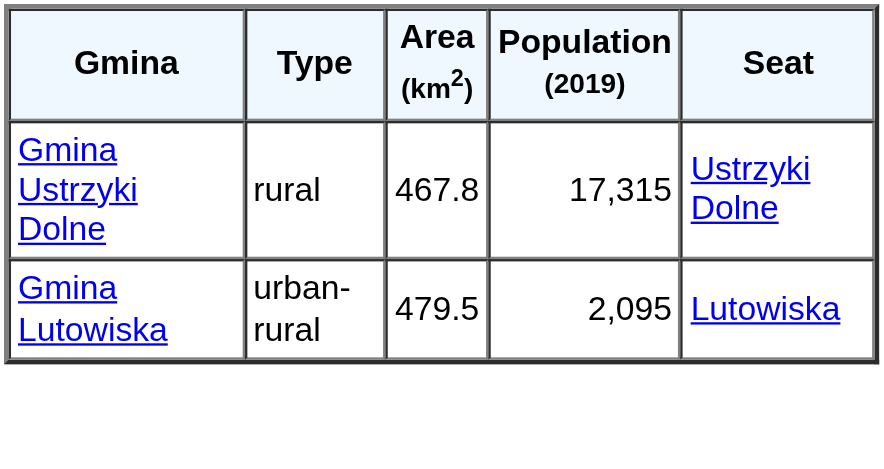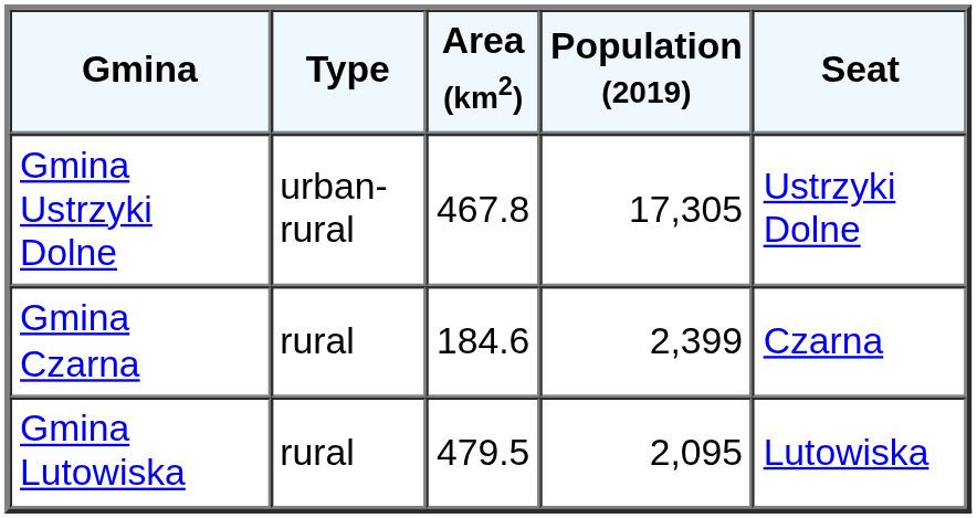Gmina Ustrzyki Dolne | Type: rural -> urban-rural
Gmina Ustrzyki Dolne | Population (2019): 17,315 -> 17,305
+ row: Gmina Czarna | rural | 184.6 | 2,399 | Czarna
Gmina Lutowiska | Type: urban-rural -> rural
